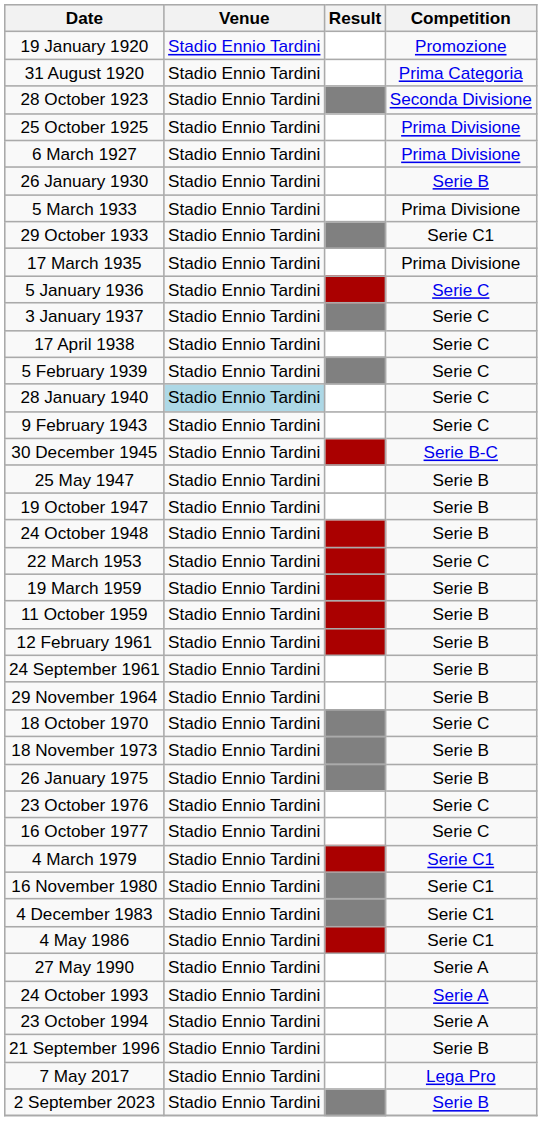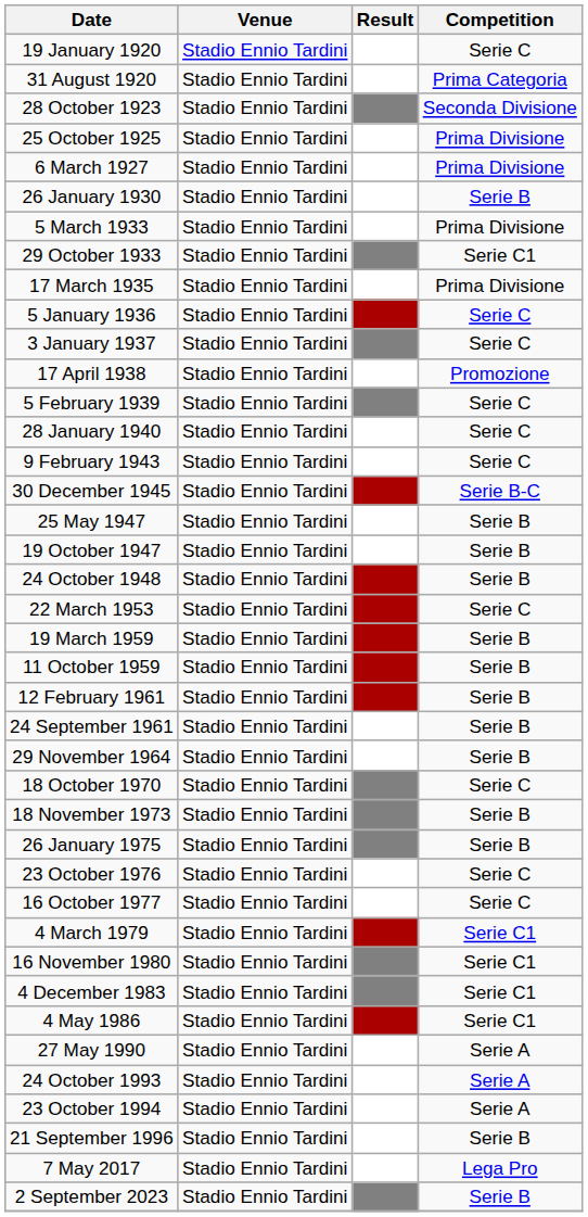19 January 1920 | Competition: Promozione -> Serie C
17 April 1938 | Competition: Serie C -> Promozione
28 January 1940 | Venue: lightblue background -> no background
